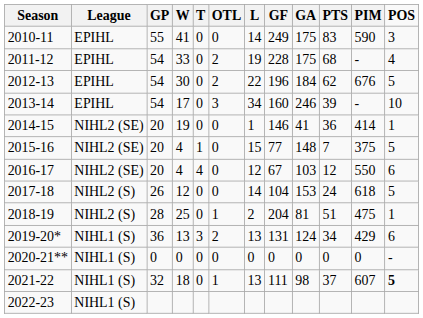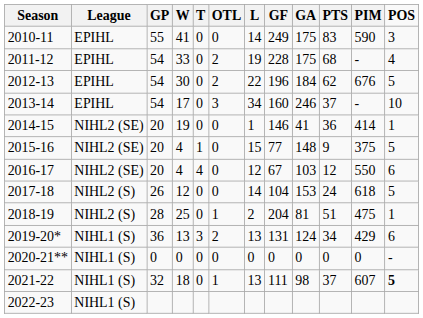2013-14 | PTS: 39 -> 37
2015-16 | PTS: 7 -> 9
